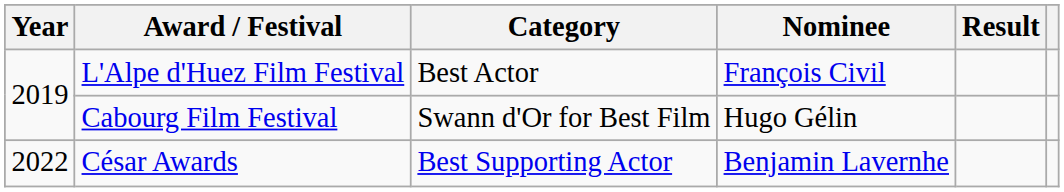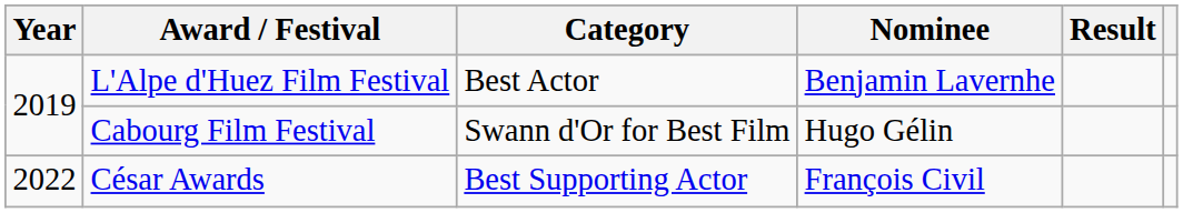L'Alpe d'Huez Film Festival | Nominee: François Civil -> Benjamin Lavernhe
César Awards | Nominee: Benjamin Lavernhe -> François Civil
